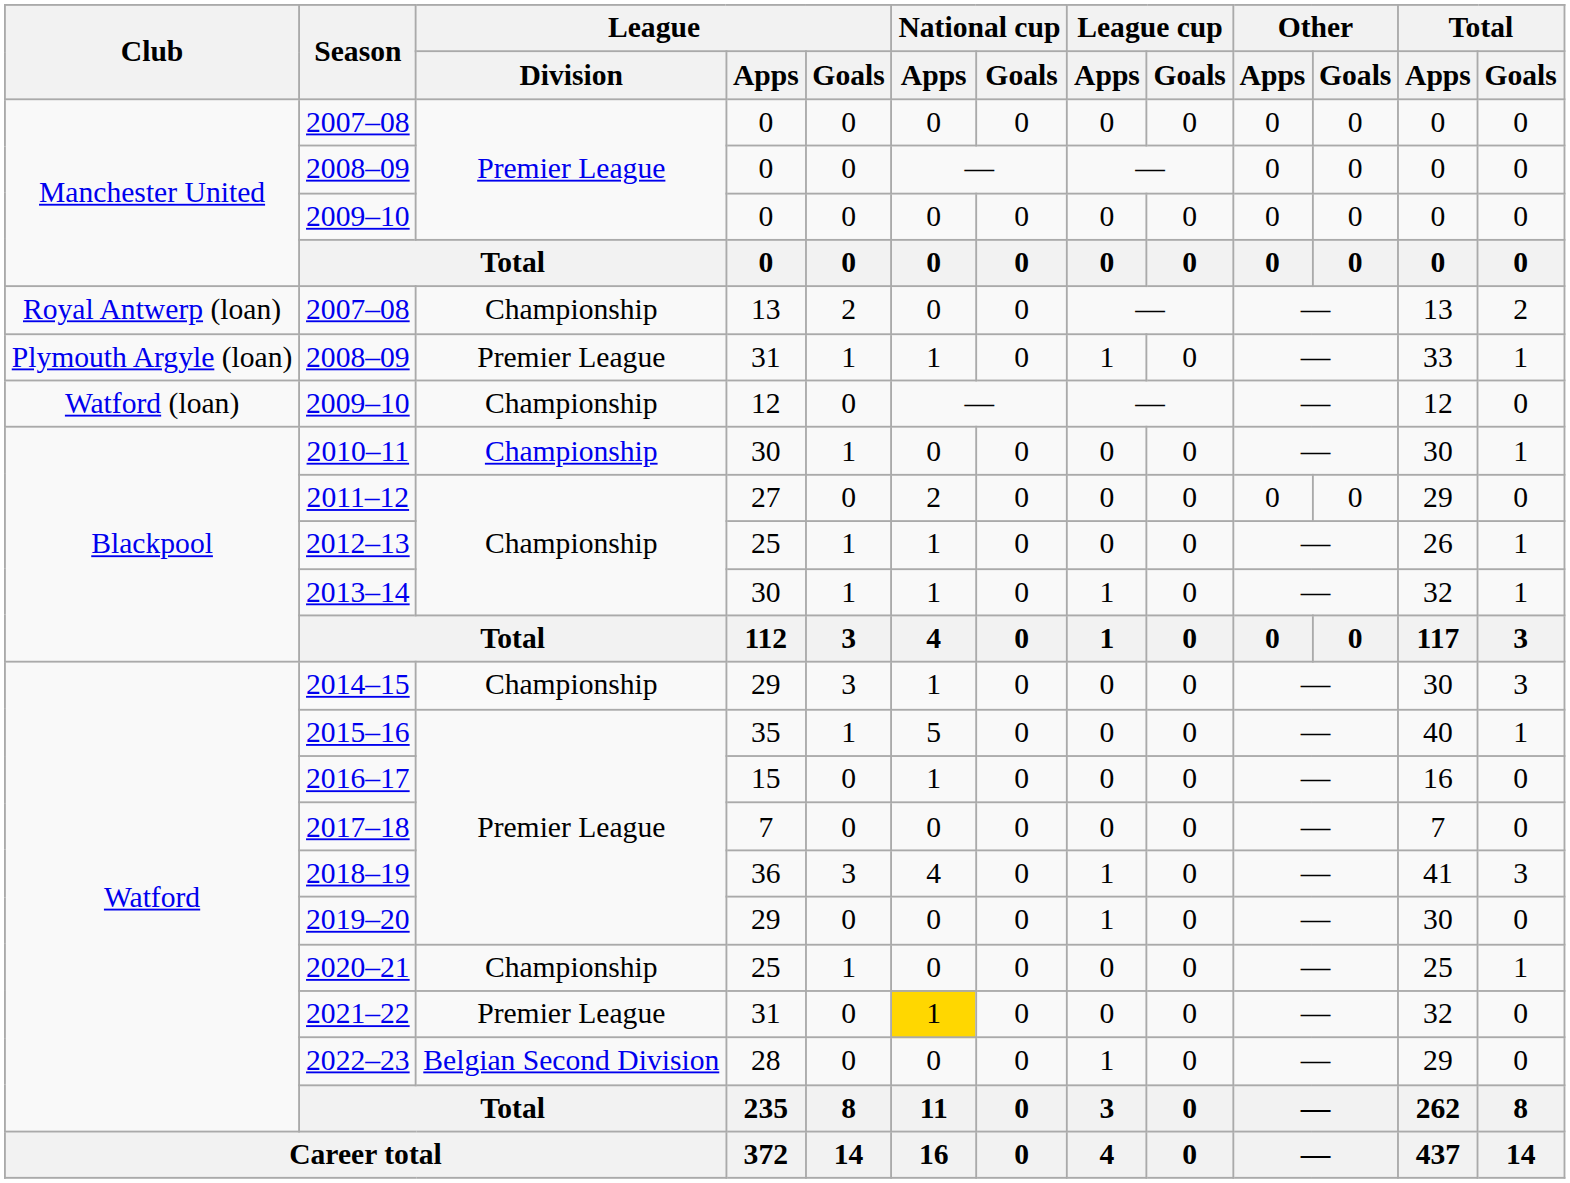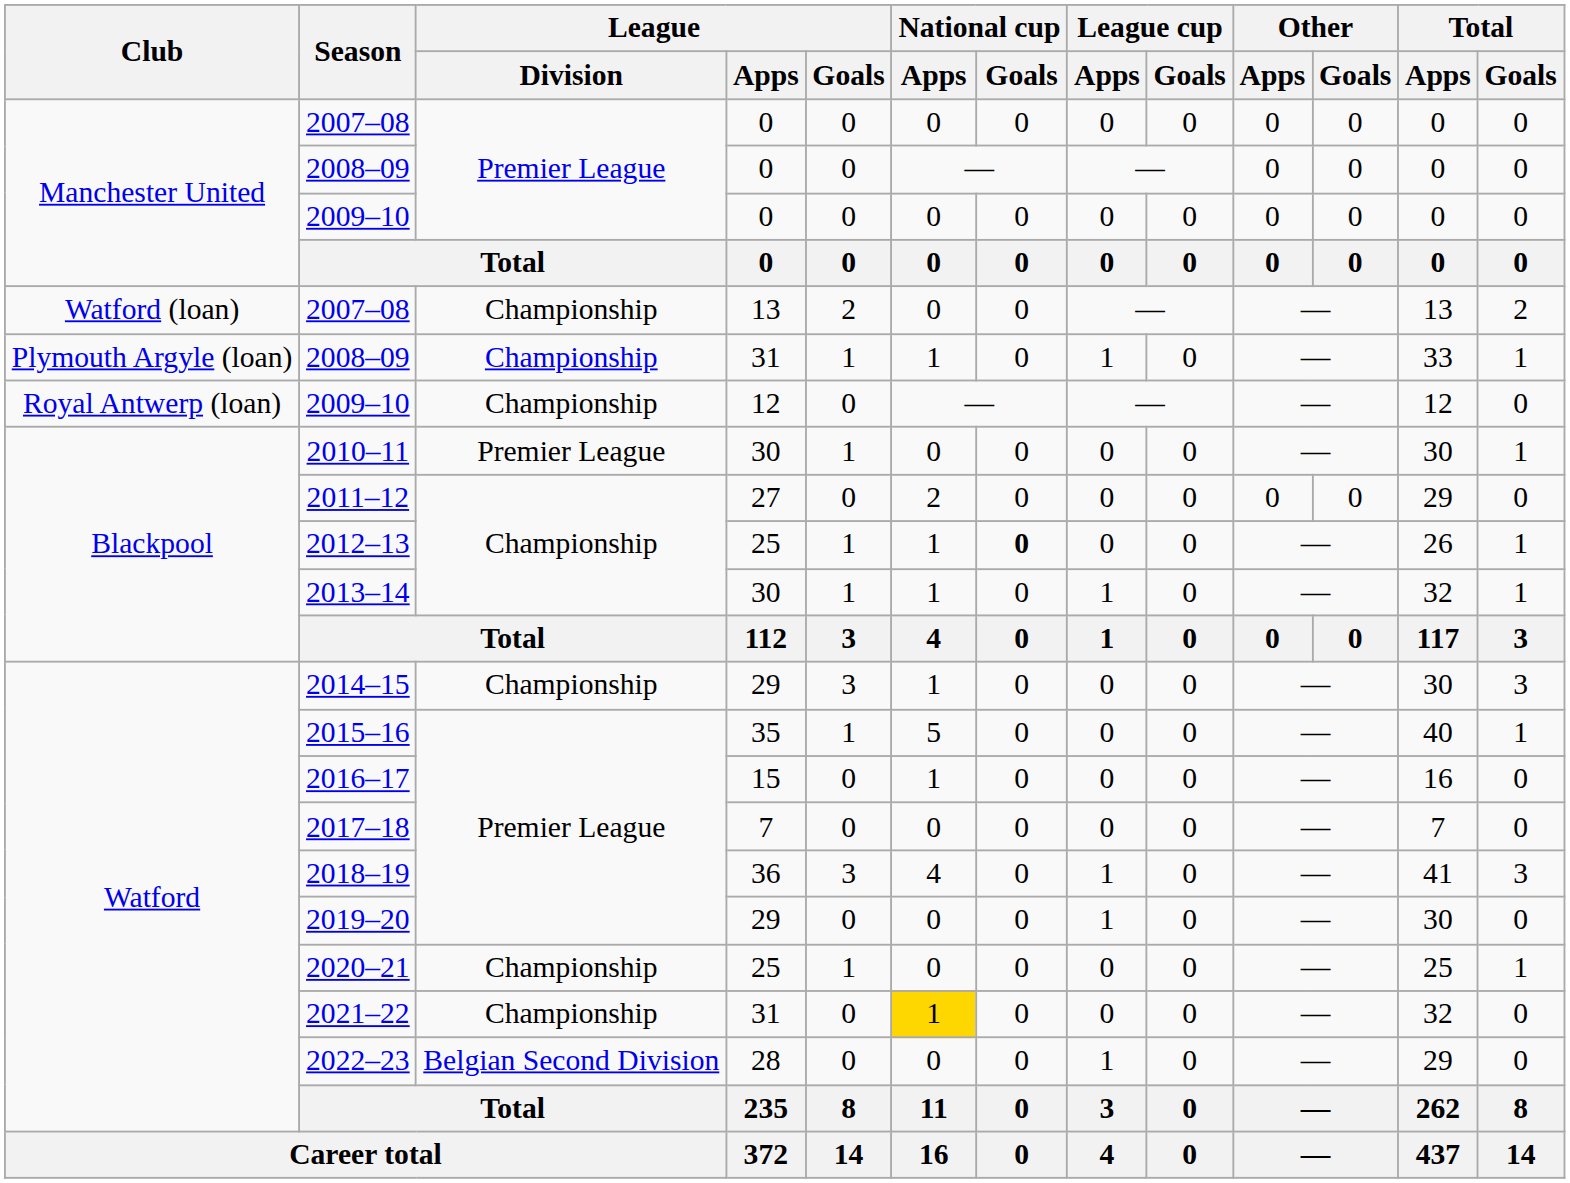2007–08 / 13 | Club: Royal Antwerp (loan) -> Watford (loan)
2008–09 / 31 | League / Division: Premier League -> Championship
2009–10 / 12 | Club: Watford (loan) -> Royal Antwerp (loan)
2010–11 | League / Division: Championship -> Premier League
2012–13 | National cup / Goals: normal -> bold
2021–22 | League / Division: Premier League -> Championship
